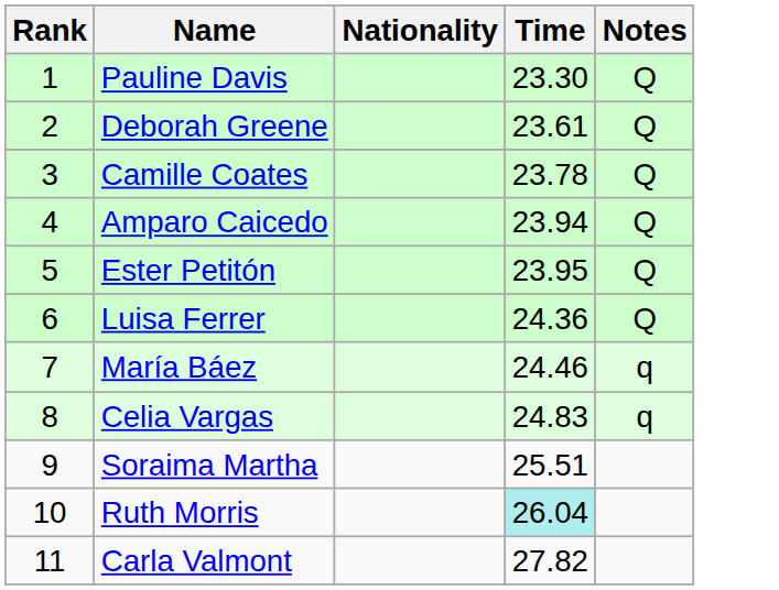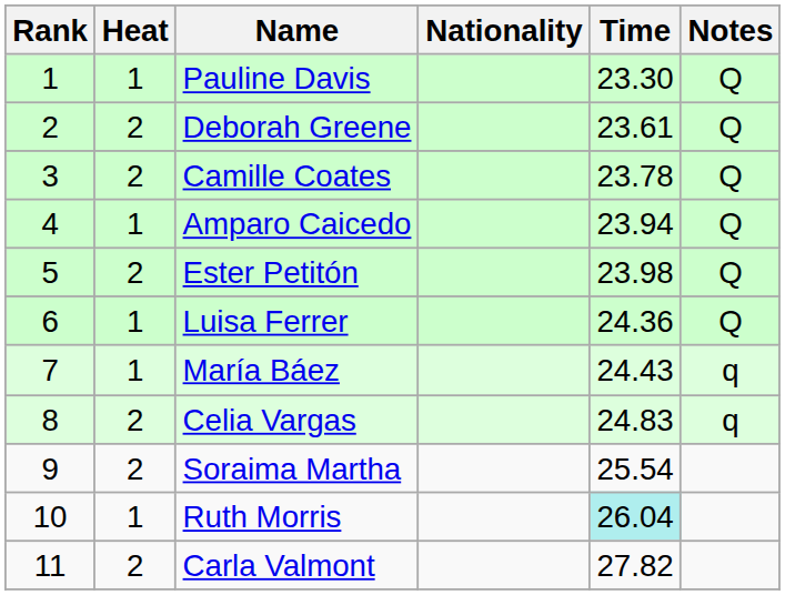+ column: Heat | 1 | 2 | 2 | 1 | 2 | 1 | 1 | 2 | 2 | 1 | 2
Ester Petitón | Time: 23.95 -> 23.98
María Báez | Time: 24.46 -> 24.43
Soraima Martha | Time: 25.51 -> 25.54
